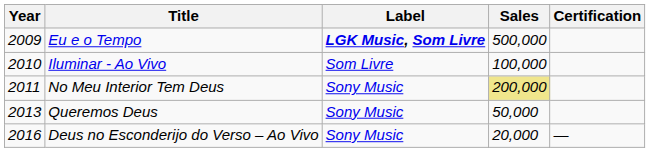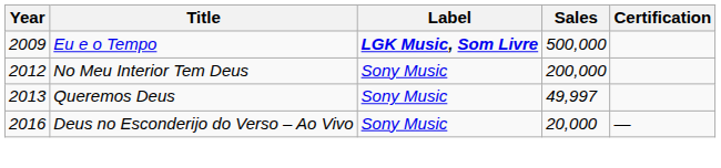- row: 2010 | Iluminar - Ao Vivo | Som Livre | 100,000
No Meu Interior Tem Deus | Year: 2011 -> 2012
No Meu Interior Tem Deus | Sales: khaki background -> no background
Queremos Deus | Sales: 50,000 -> 49,997
